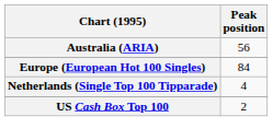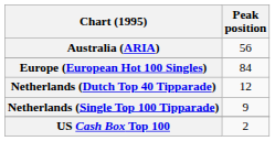+ row: Netherlands (Dutch Top 40 Tipparade) | 12
Netherlands (Single Top 100 Tipparade) | Peak position: 4 -> 9
